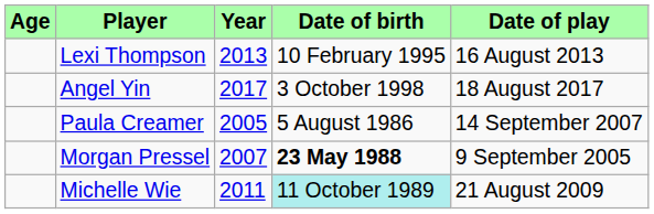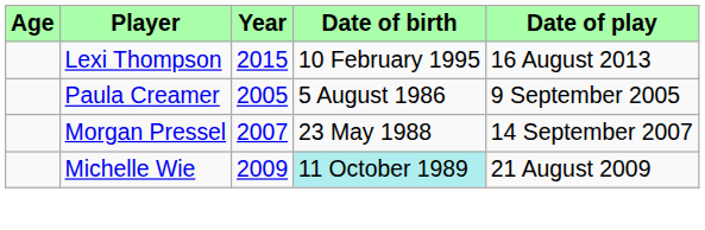Lexi Thompson | Year: 2013 -> 2015
- row: Angel Yin | 2017 | 3 October 1998 | 18 August 2017
Paula Creamer | Date of play: 14 September 2007 -> 9 September 2005
Morgan Pressel | Date of birth: bold -> normal
Morgan Pressel | Date of play: 9 September 2005 -> 14 September 2007
Michelle Wie | Year: 2011 -> 2009
